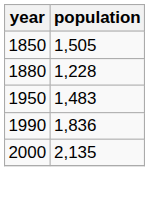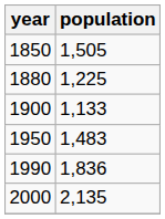1880 | population: 1,228 -> 1,225
+ row: 1900 | 1,133
